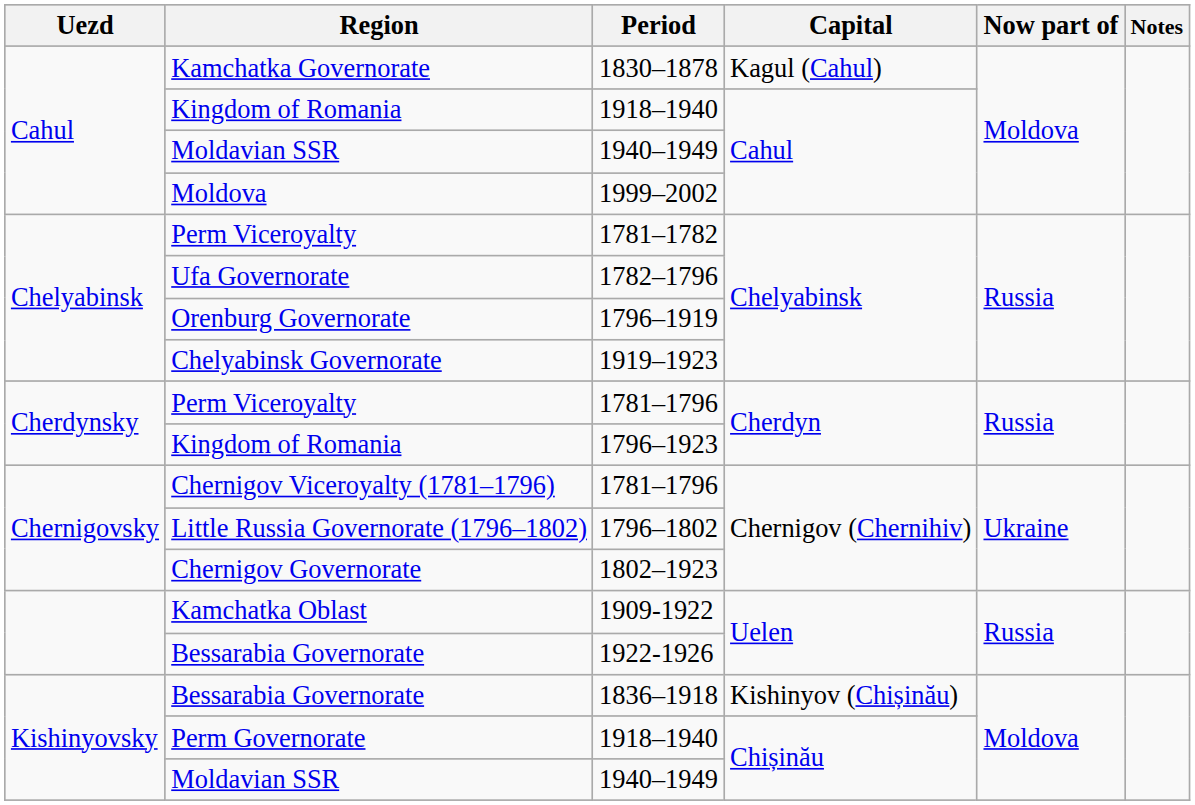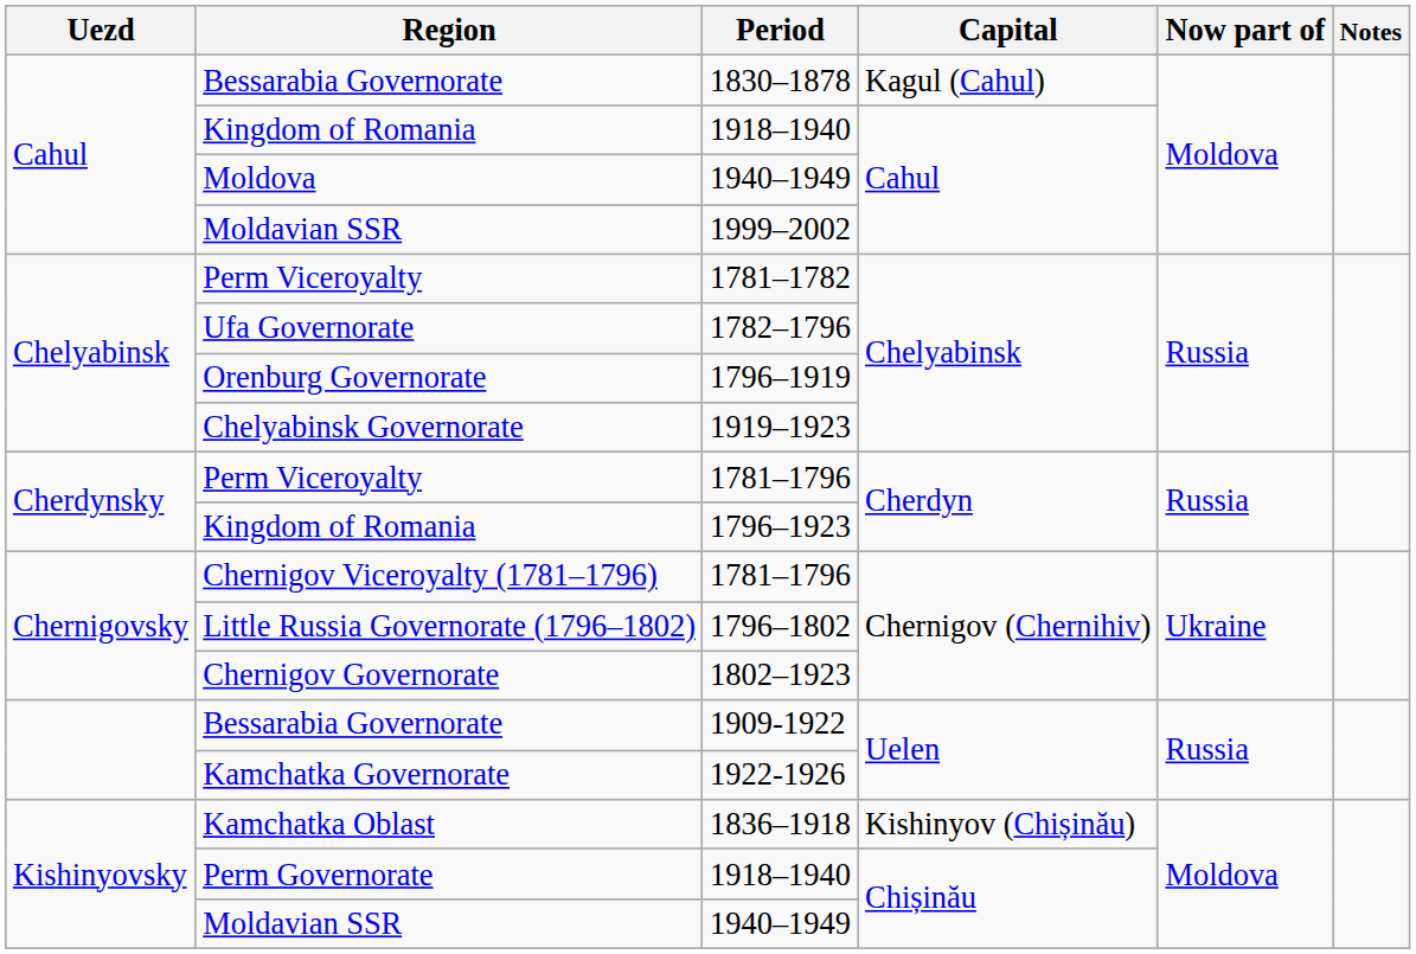1830–1878 | Region: Kamchatka Governorate -> Bessarabia Governorate
1940–1949 / Cahul | Region: Moldavian SSR -> Moldova
1999–2002 | Region: Moldova -> Moldavian SSR
1909-1922 | Region: Kamchatka Oblast -> Bessarabia Governorate
1922-1926 | Region: Bessarabia Governorate -> Kamchatka Governorate
1836–1918 | Region: Bessarabia Governorate -> Kamchatka Oblast
